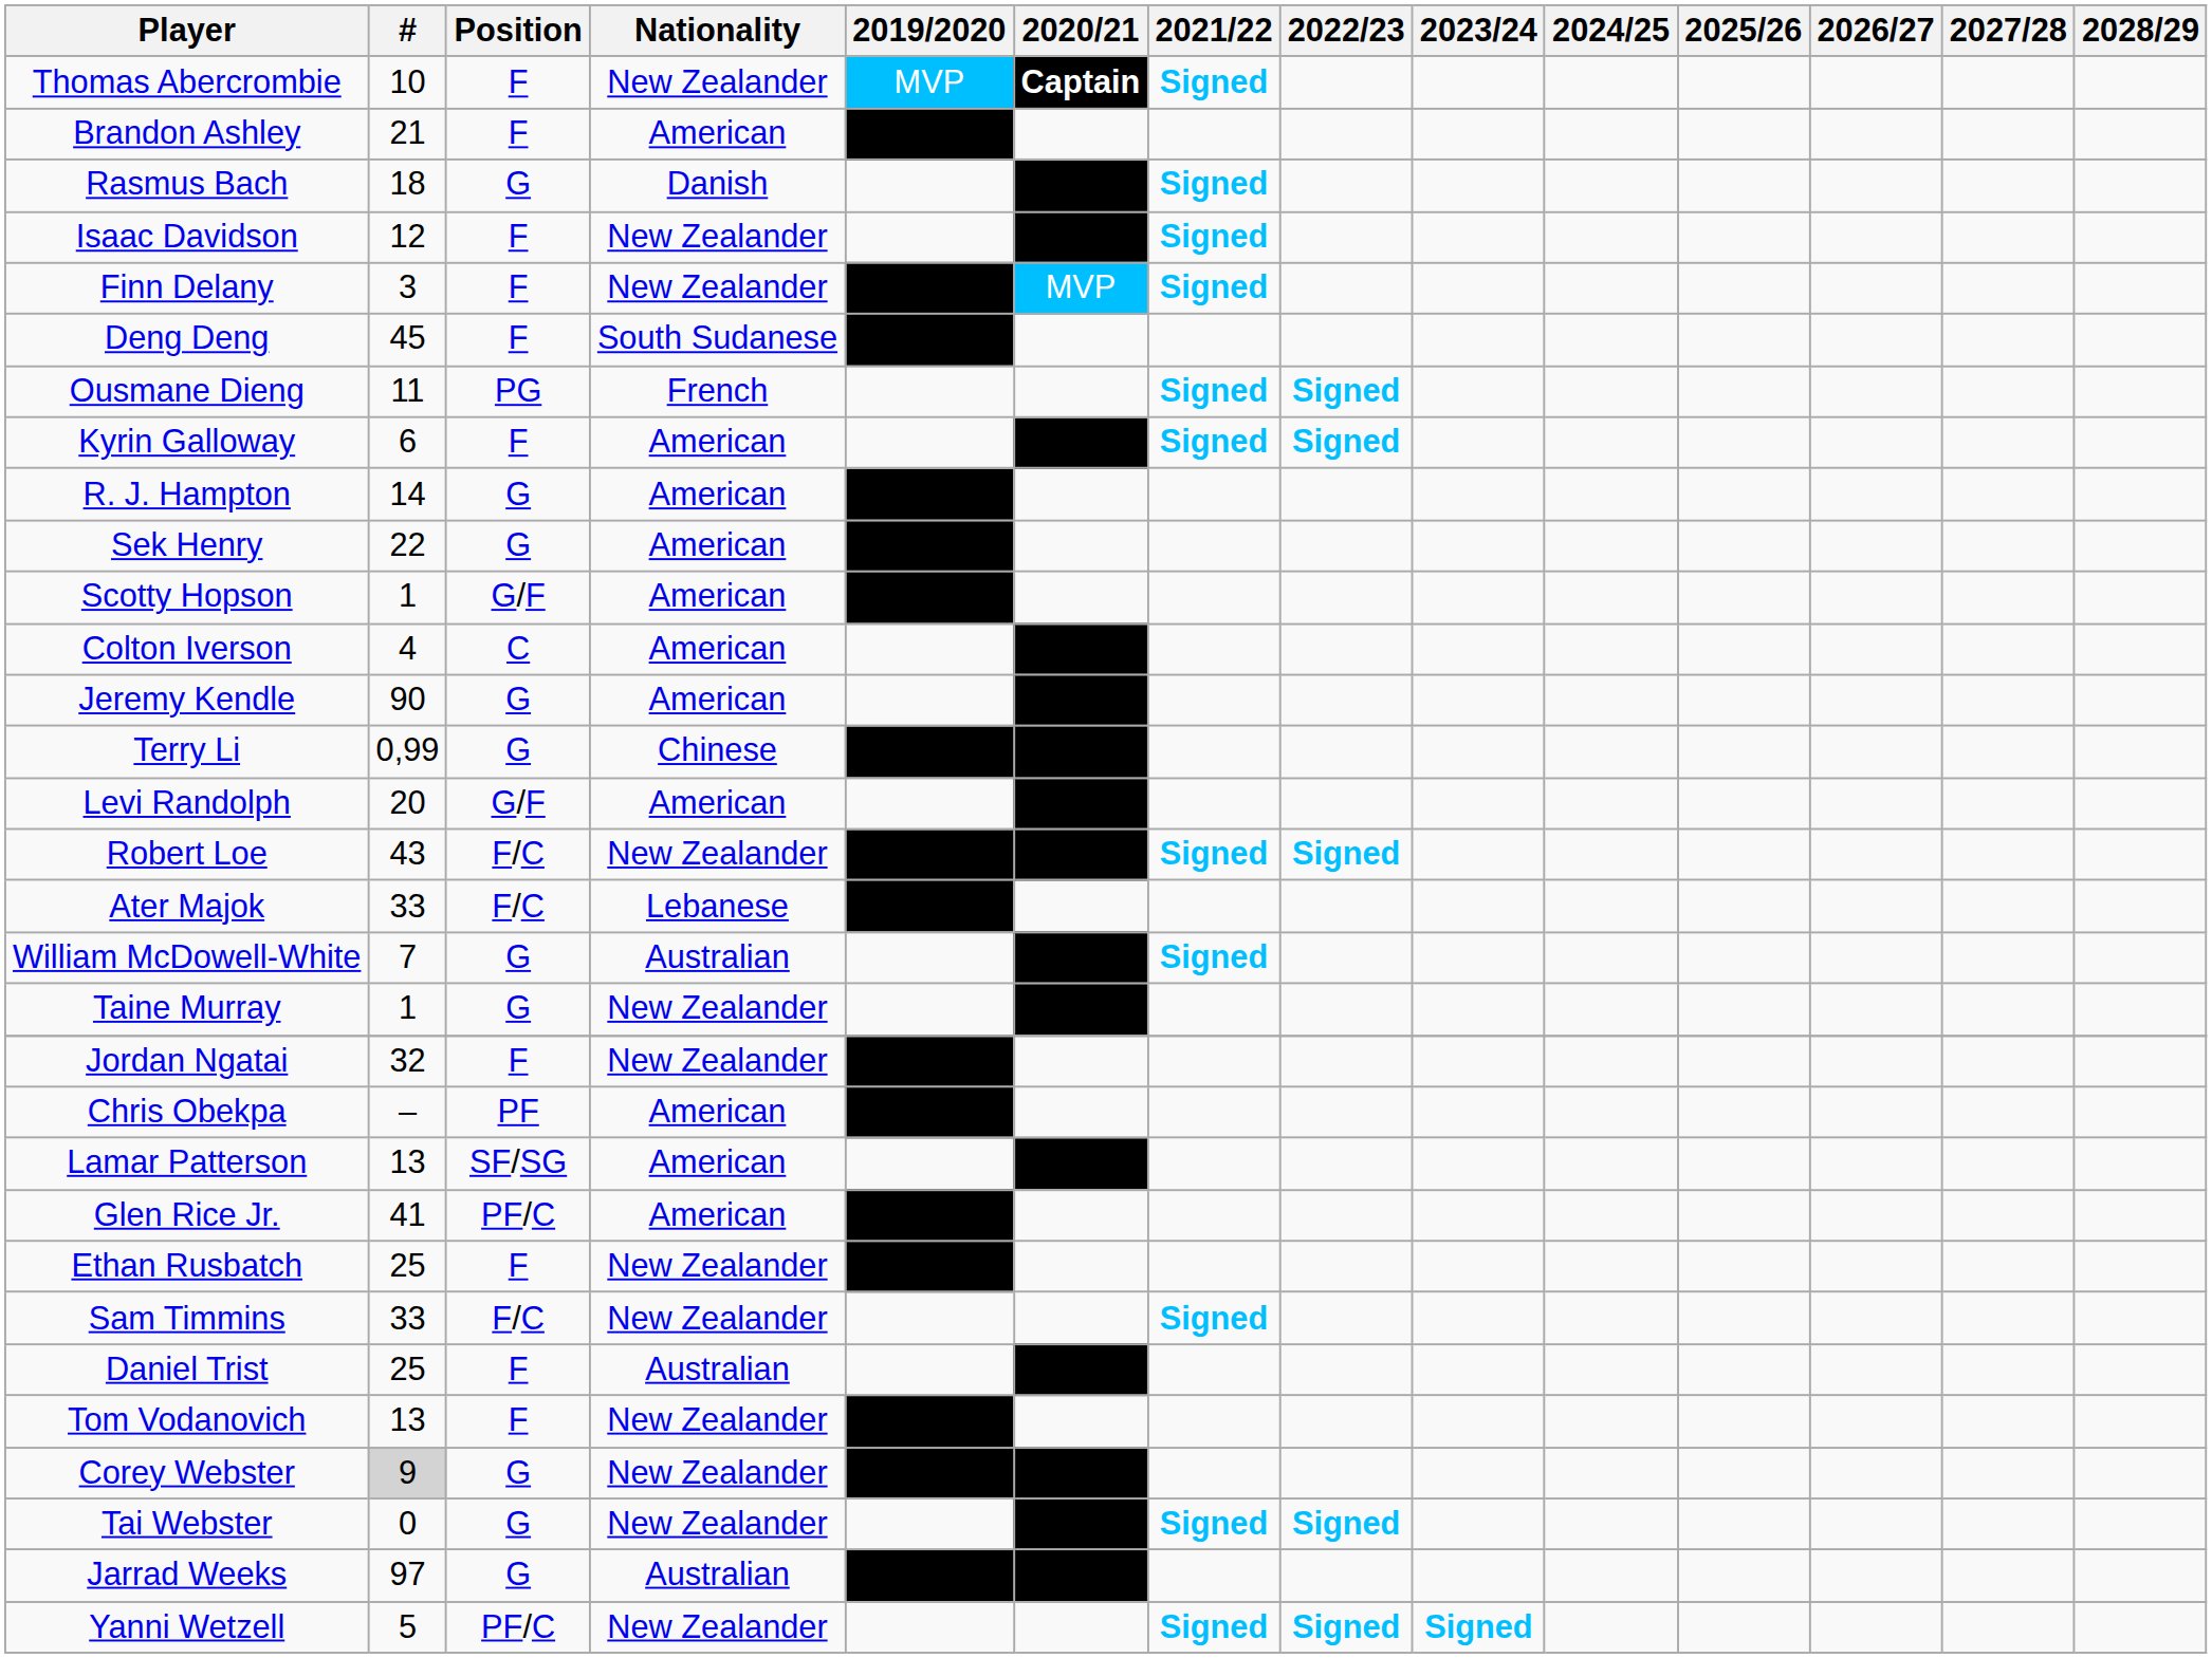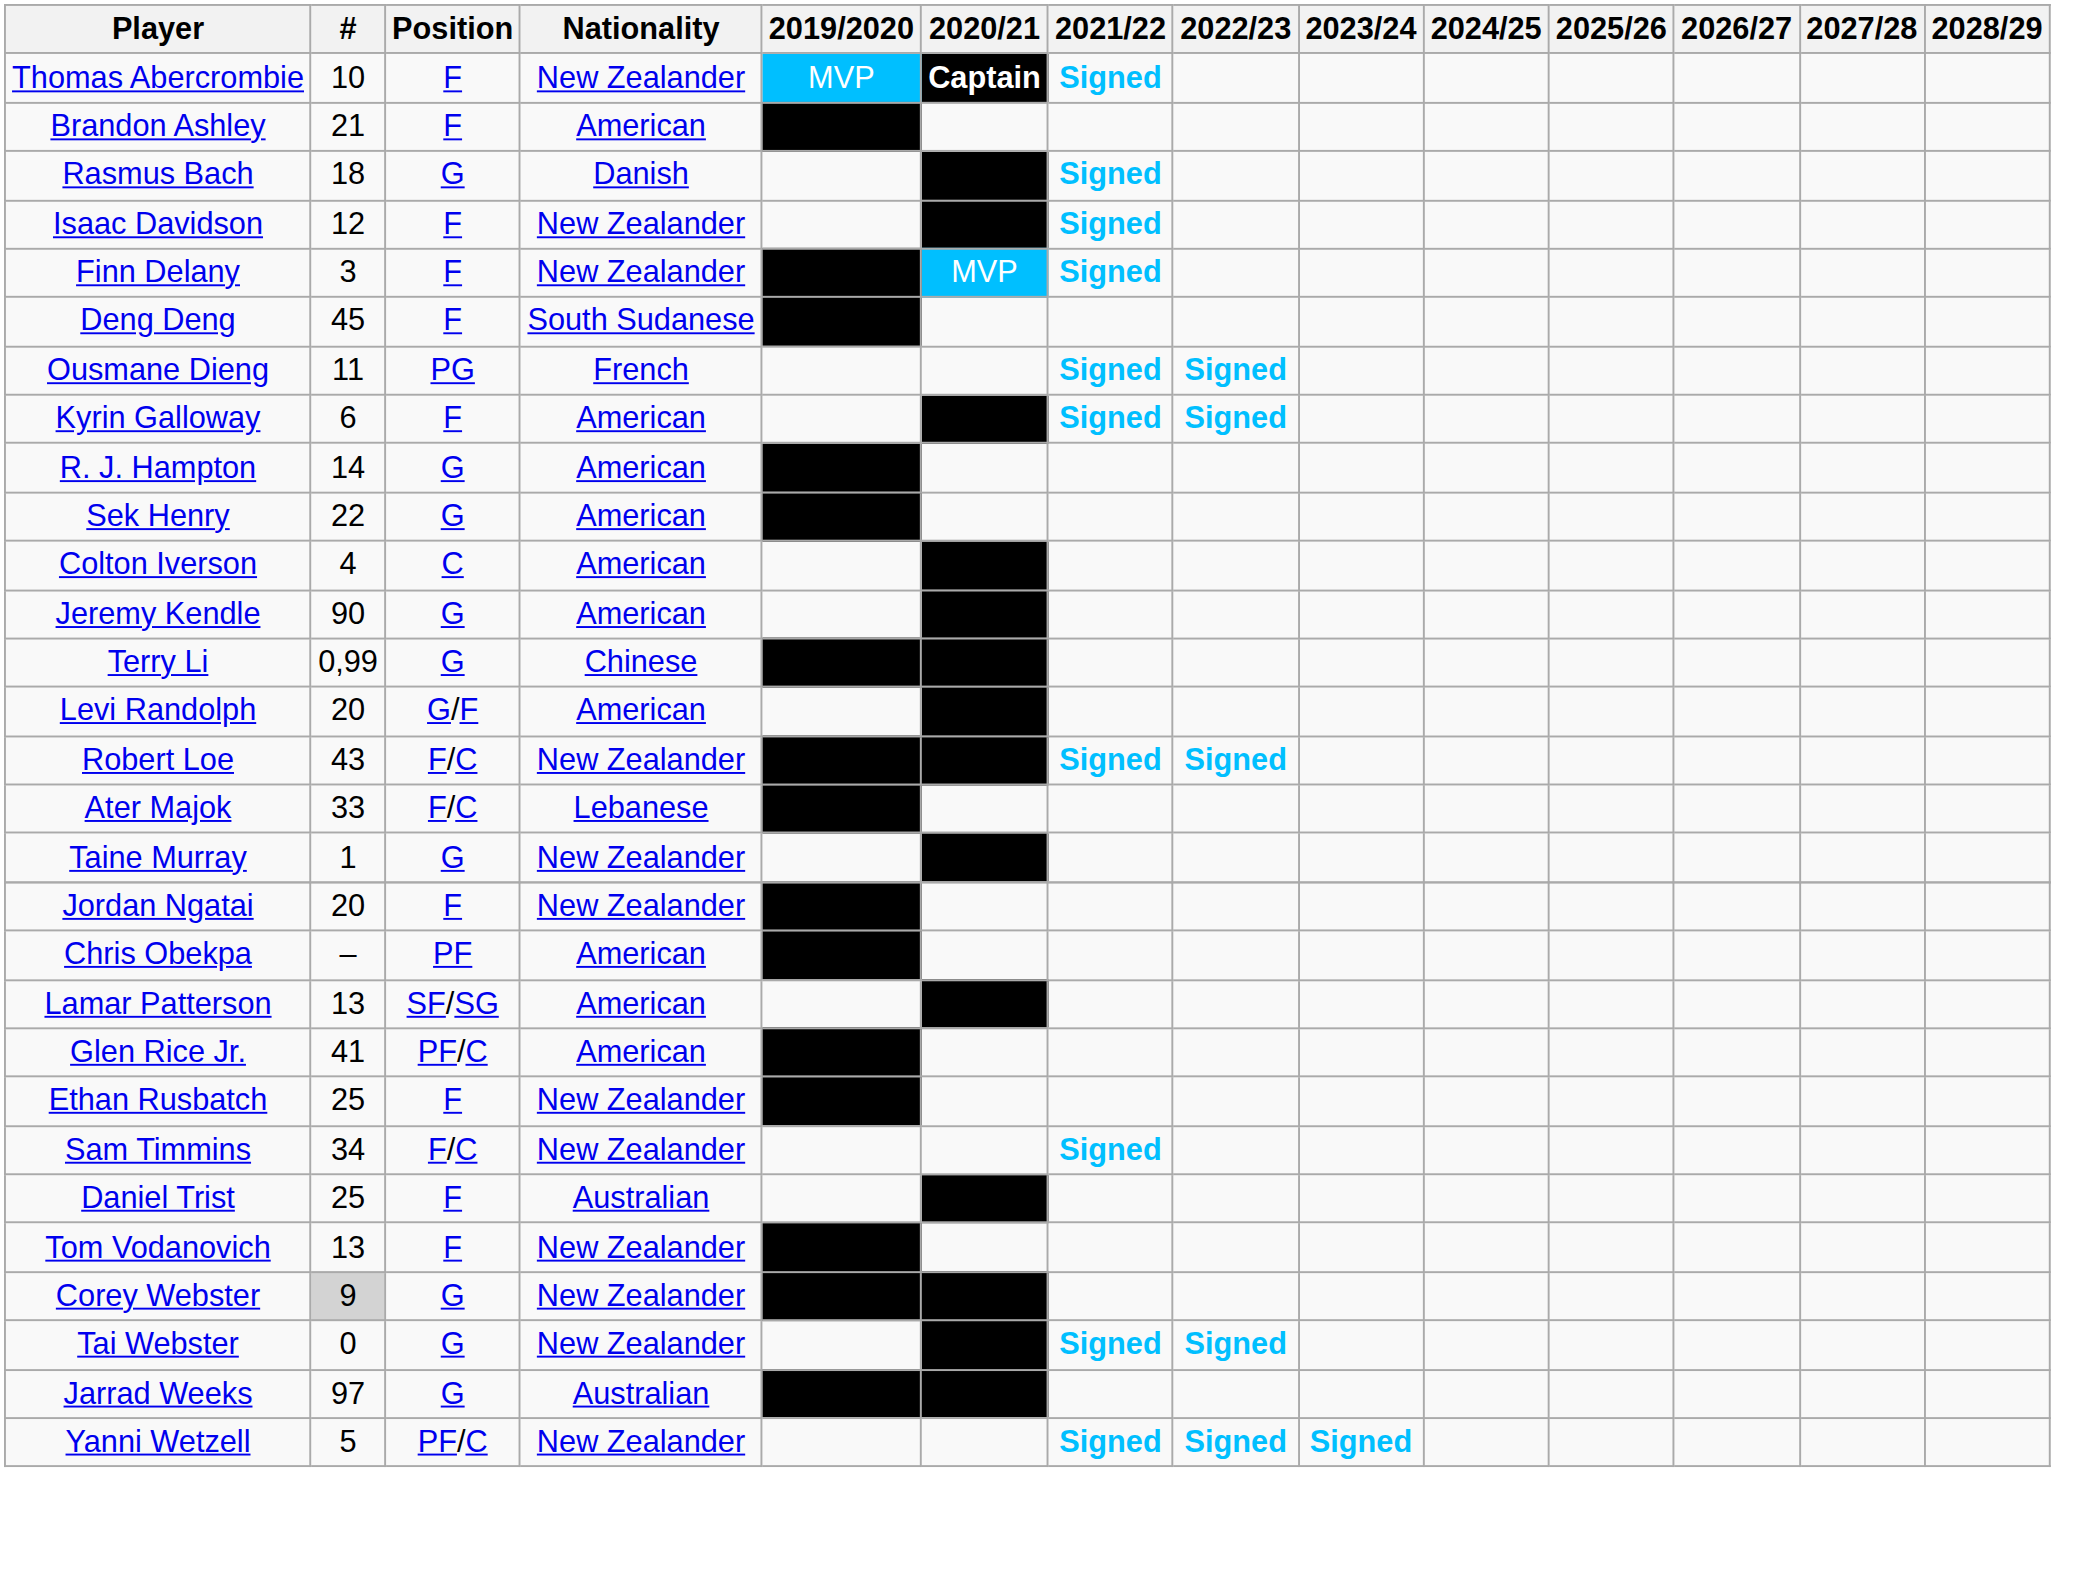- row: Scotty Hopson | 1 | G/F | American | Player
- row: William McDowell-White | 7 | G | Australian | Player | Signed
Jordan Ngatai | #: 32 -> 20
Sam Timmins | #: 33 -> 34
